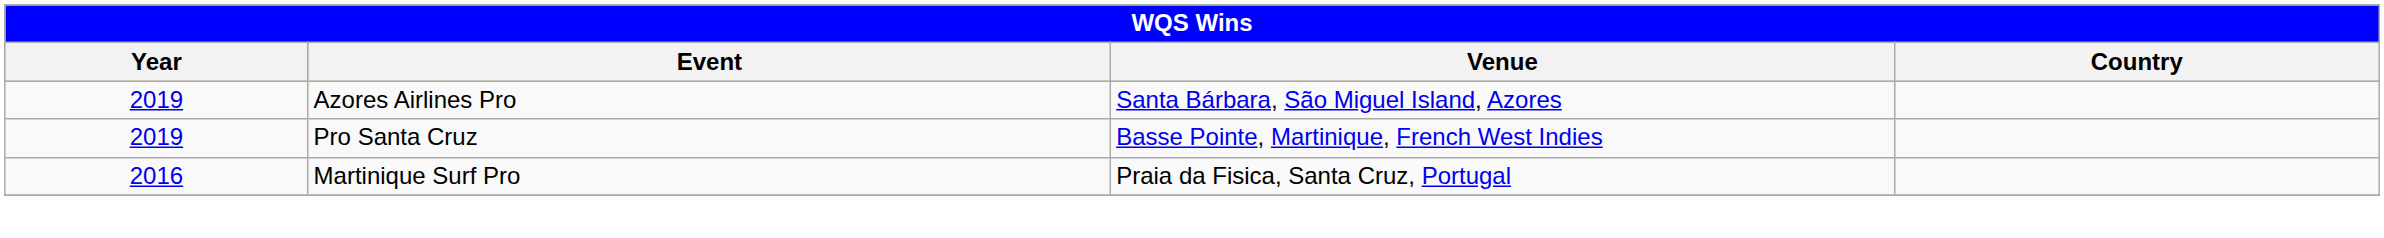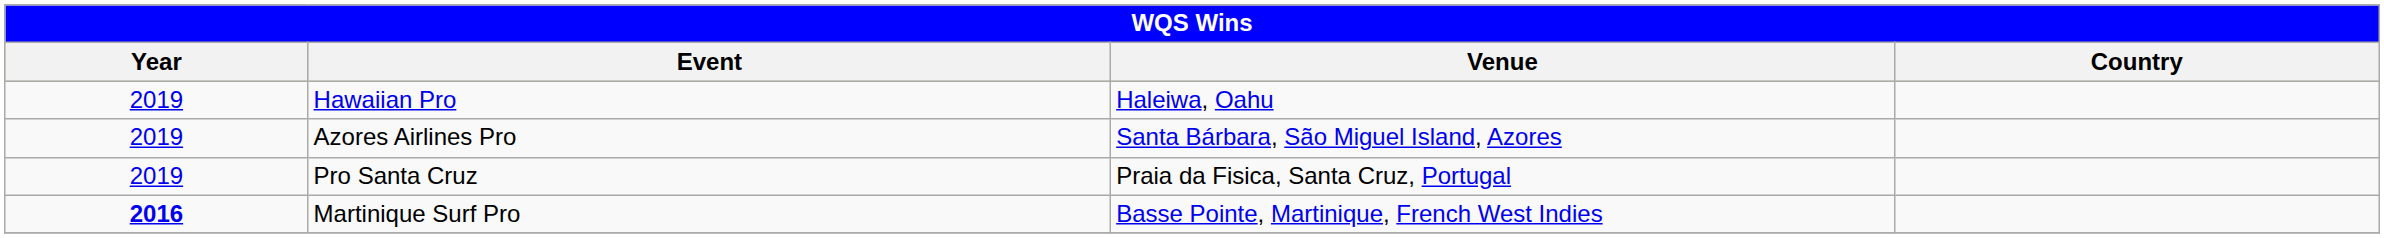+ row: 2019 | Hawaiian Pro | Haleiwa, Oahu
Pro Santa Cruz | Venue: Basse Pointe, Martinique, French West Indies -> Praia da Fisica, Santa Cruz, Portugal
Martinique Surf Pro | Year: normal -> bold
Martinique Surf Pro | Venue: Praia da Fisica, Santa Cruz, Portugal -> Basse Pointe, Martinique, French West Indies
